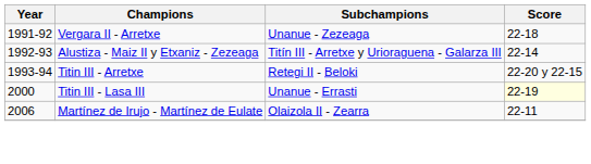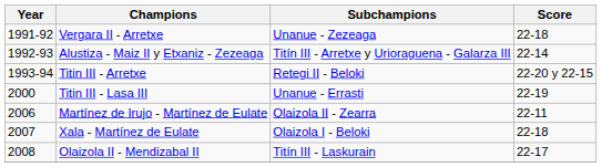Titin III - Lasa III | Score: lightyellow background -> no background
+ row: 2007 | Xala - Martínez de Eulate | Olaizola I - Beloki | 22-18
+ row: 2008 | Olaizola II - Mendizabal II | Titín III - Laskurain | 22-17
